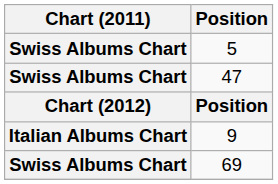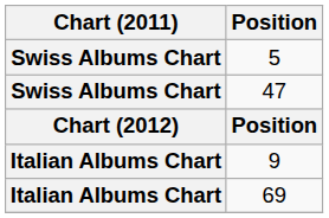69 | Chart (2011): Swiss Albums Chart -> Italian Albums Chart
